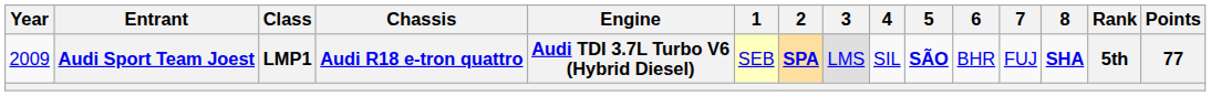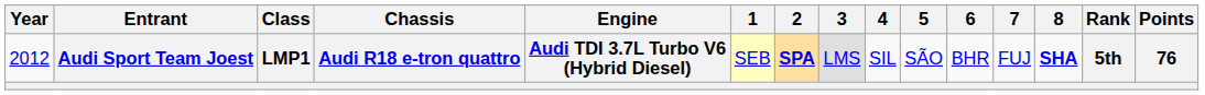Audi Sport Team Joest | Year: 2009 -> 2012
Audi Sport Team Joest | 5: bold -> normal
Audi Sport Team Joest | Points: 77 -> 76
